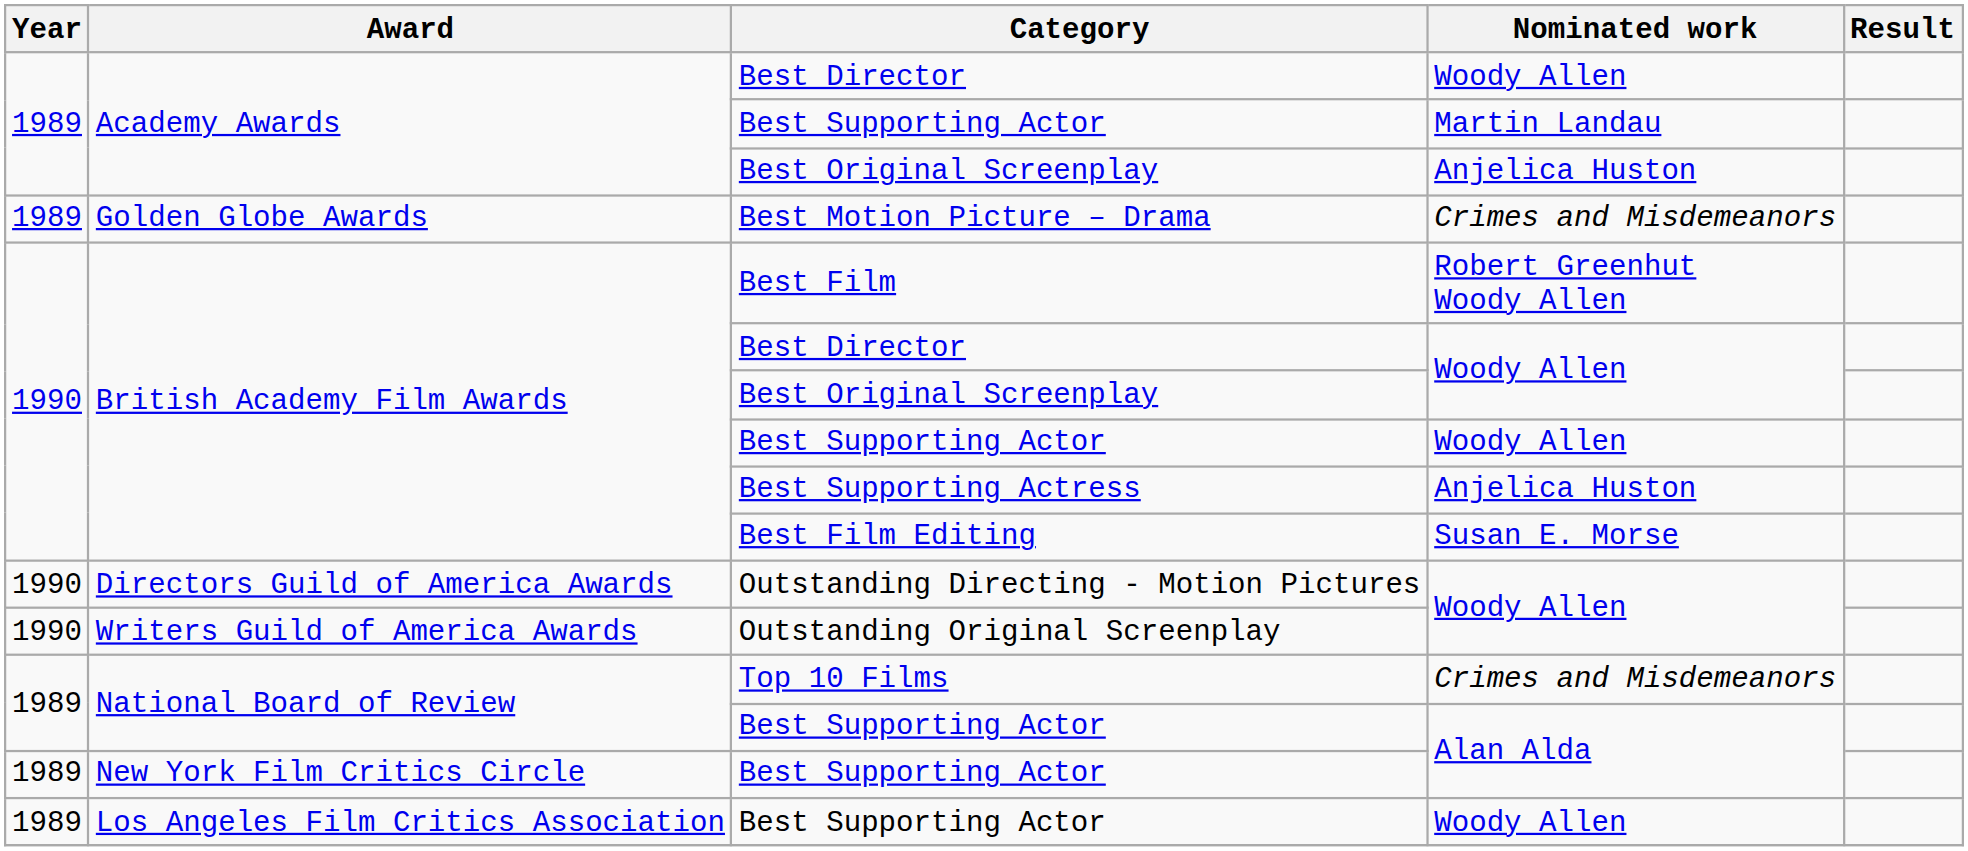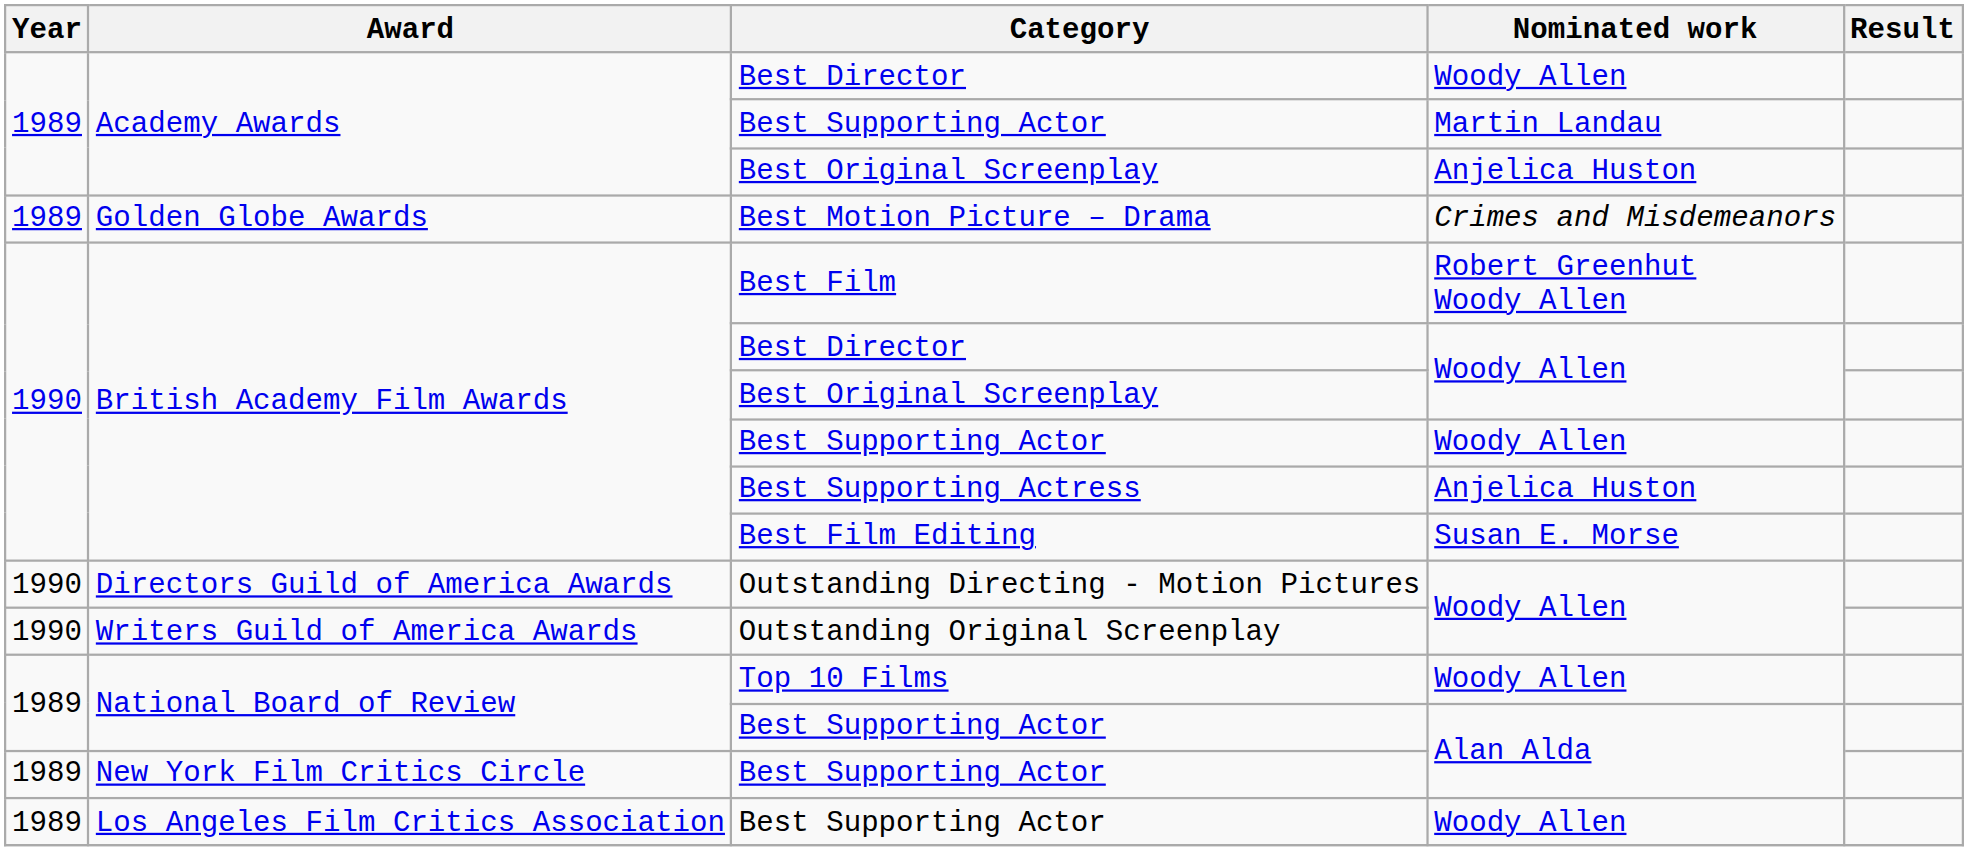Top 10 Films | Nominated work: Crimes and Misdemeanors -> Woody Allen
